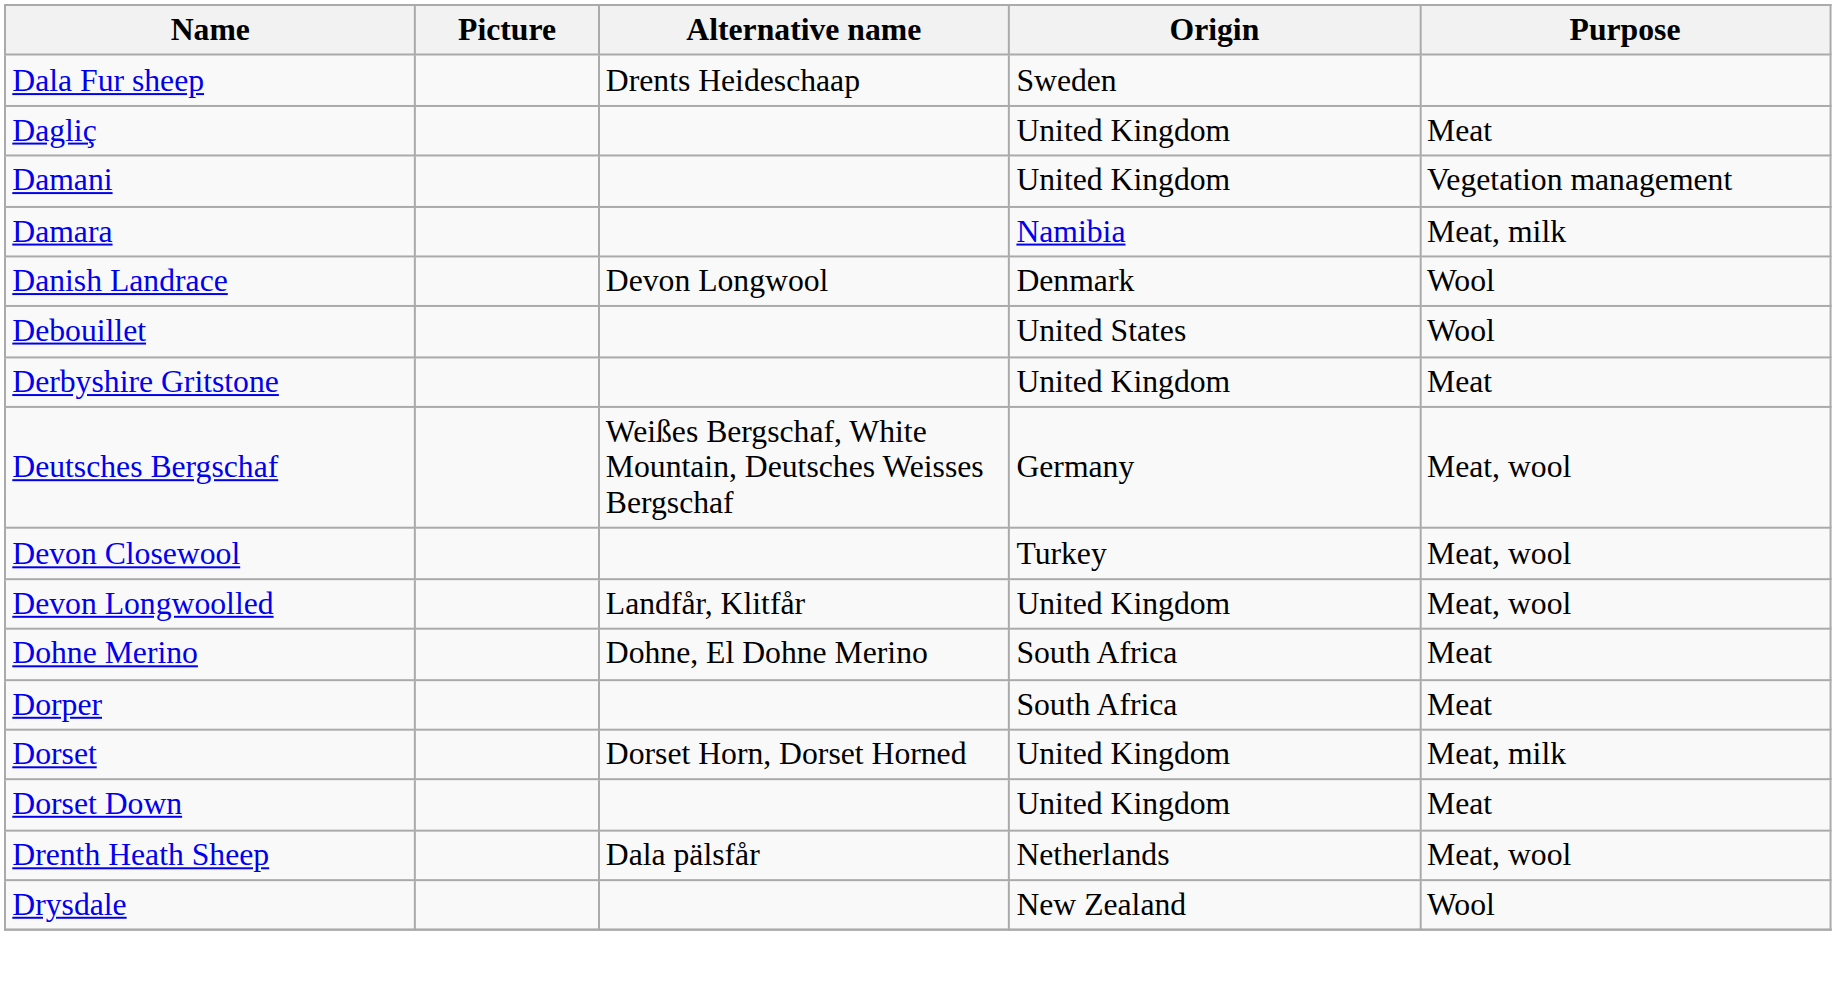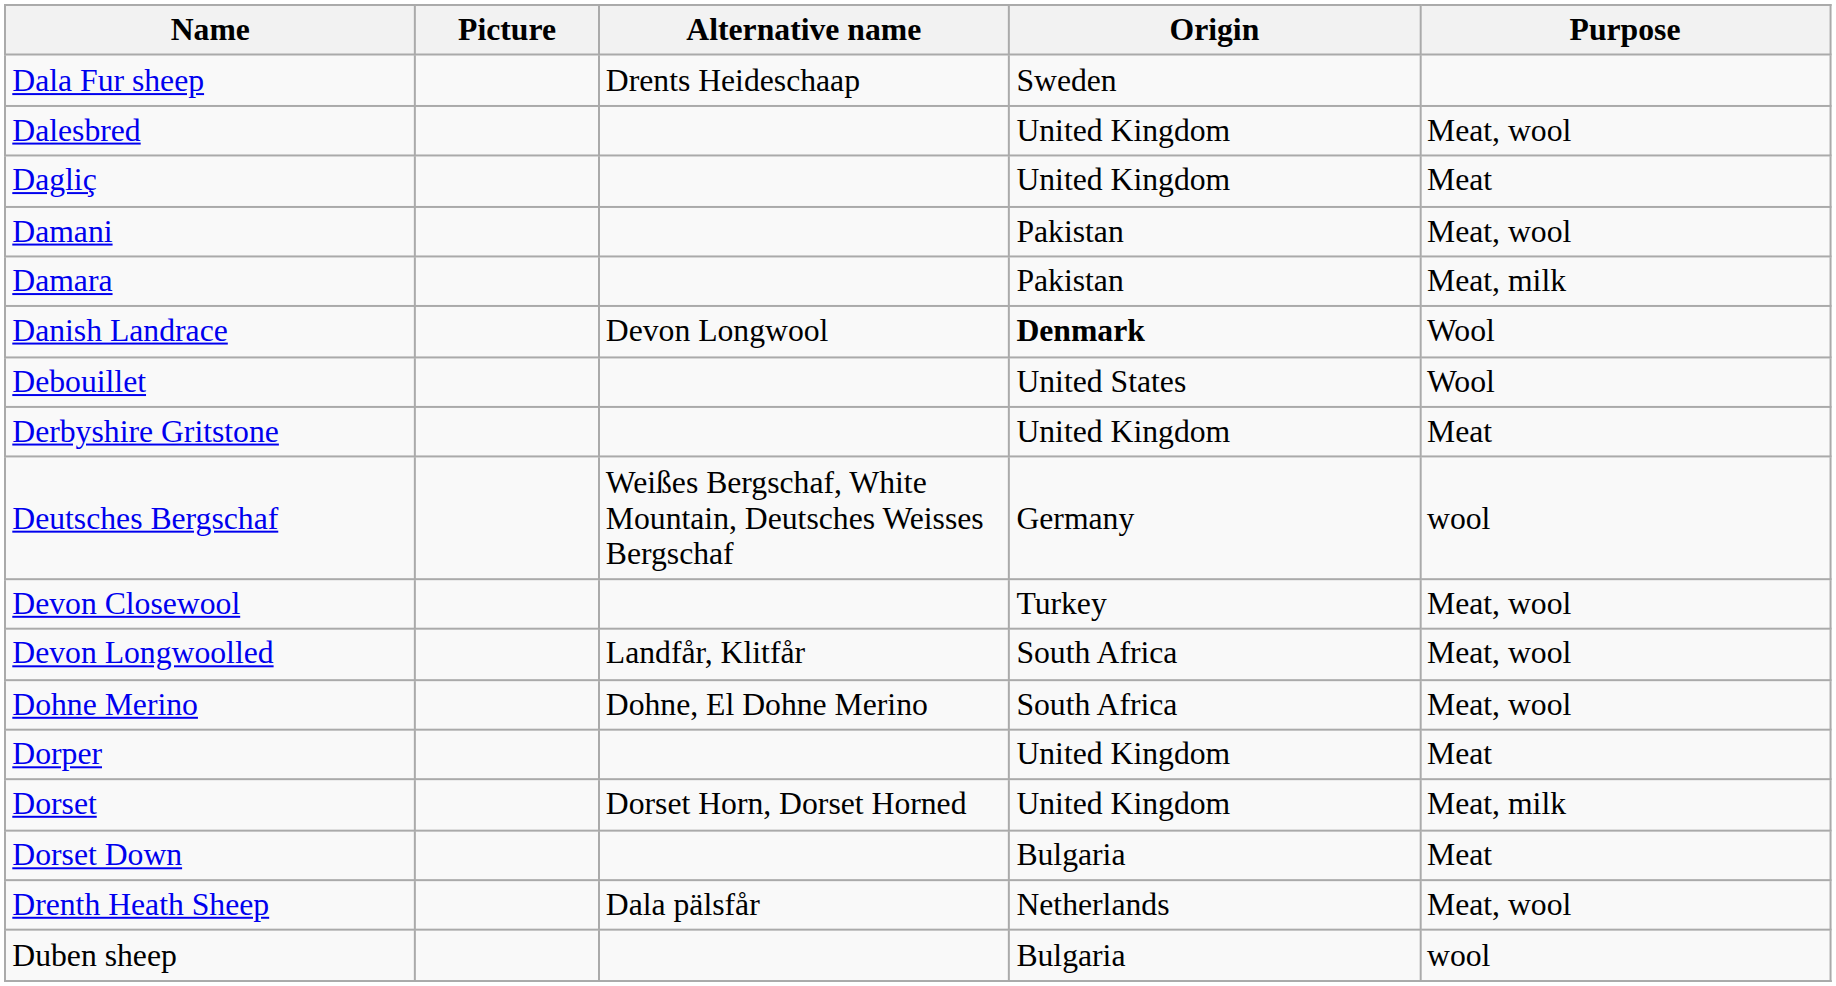+ row: Dalesbred | United Kingdom | Meat, wool
Damani | Origin: United Kingdom -> Pakistan
Damani | Purpose: Vegetation management -> Meat, wool
Damara | Origin: Namibia -> Pakistan
Danish Landrace | Origin: normal -> bold
Deutsches Bergschaf | Purpose: Meat, wool -> wool
Devon Longwoolled | Origin: United Kingdom -> South Africa
Dohne Merino | Purpose: Meat -> Meat, wool
Dorper | Origin: South Africa -> United Kingdom
Dorset Down | Origin: United Kingdom -> Bulgaria
- row: Drysdale | New Zealand | Wool
+ row: Duben sheep | Bulgaria | wool
